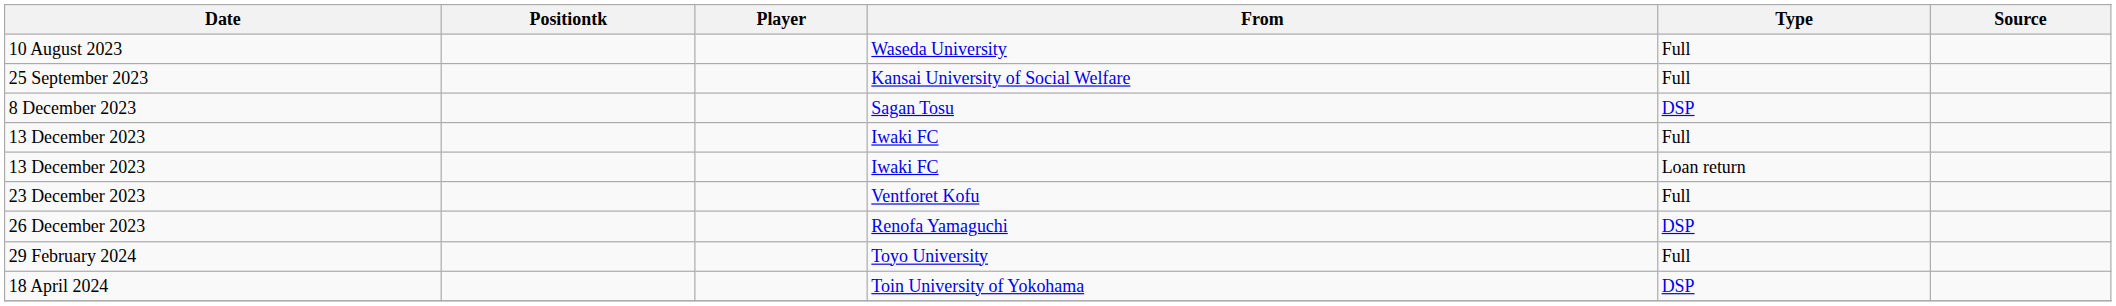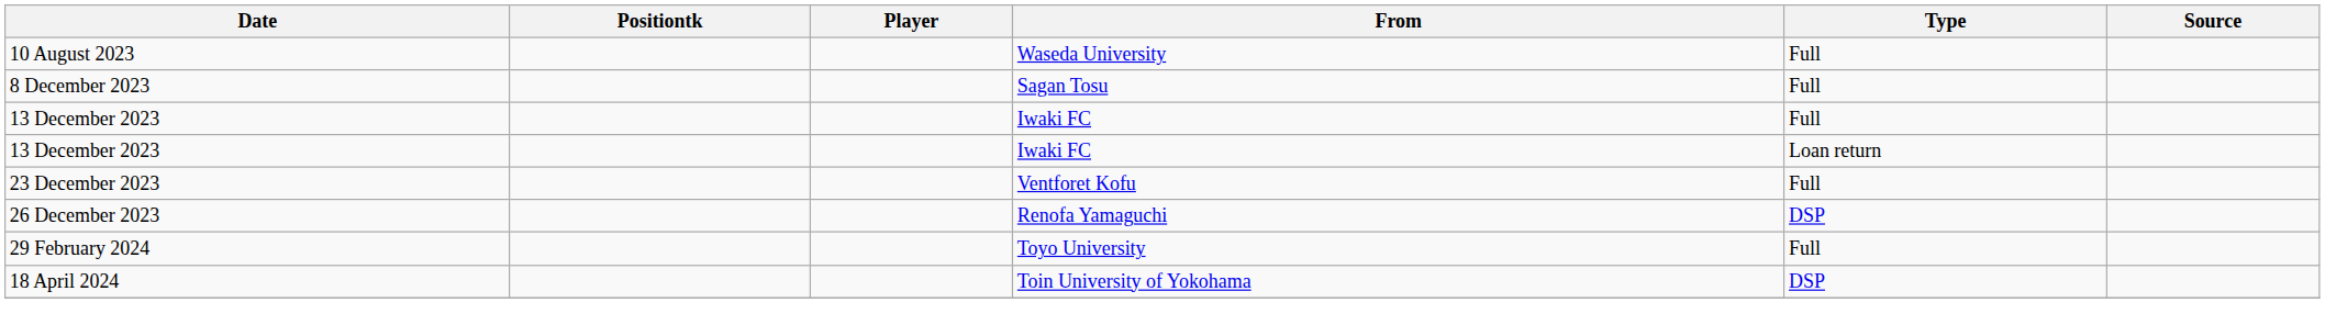- row: 25 September 2023 | Kansai University of Social Welfare | Full
8 December 2023 | Type: DSP -> Full
